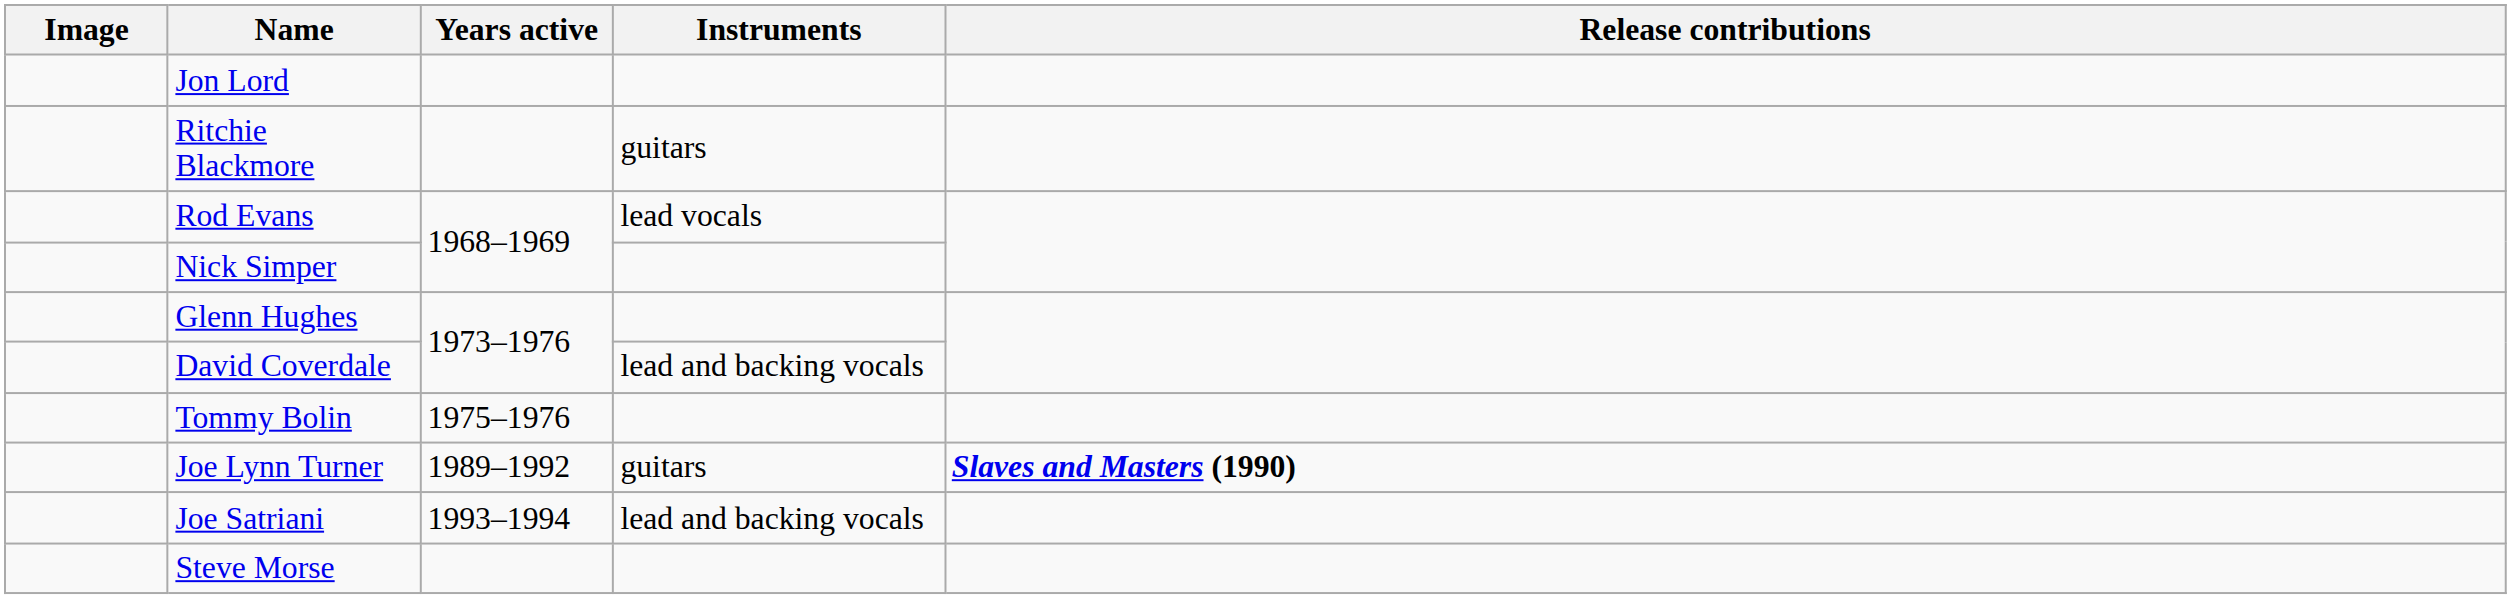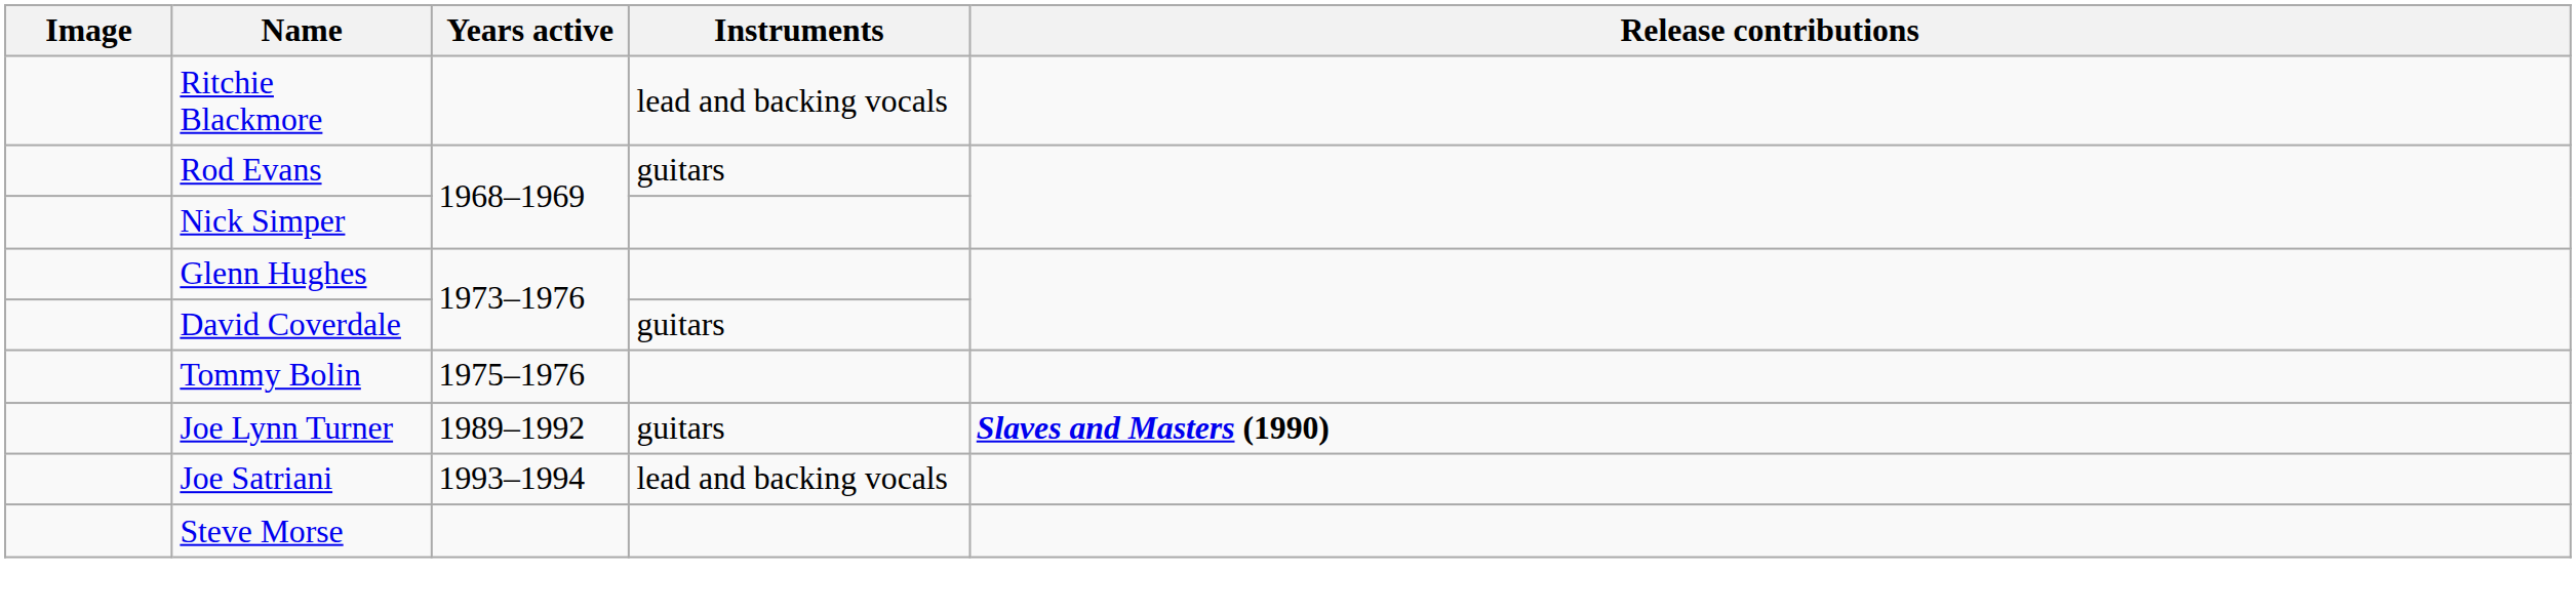- row: Jon Lord
Ritchie Blackmore | Instruments: guitars -> lead and backing vocals
Rod Evans | Instruments: lead vocals -> guitars
David Coverdale | Instruments: lead and backing vocals -> guitars
